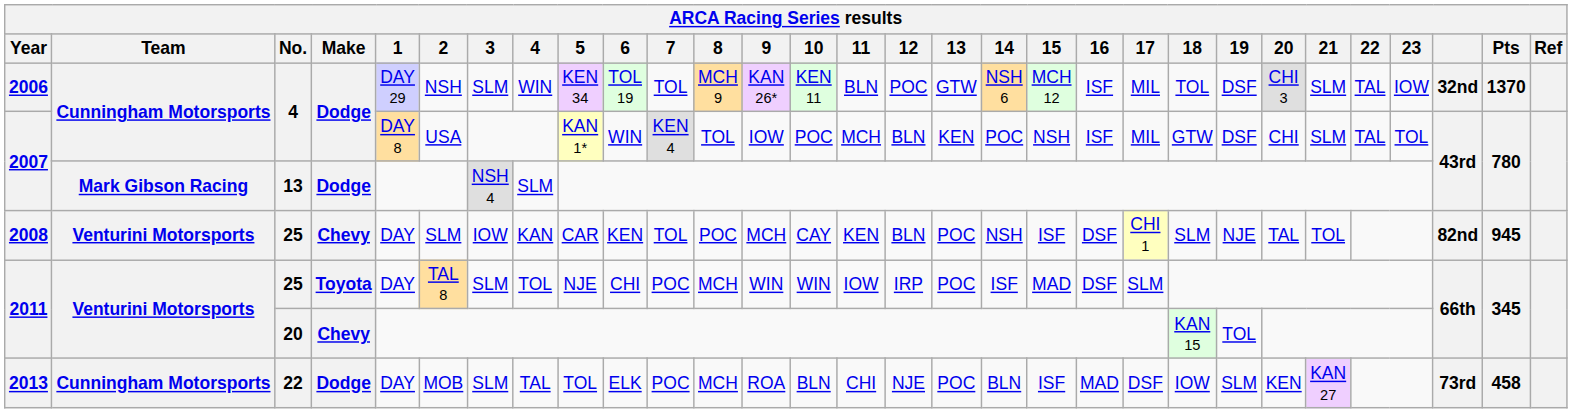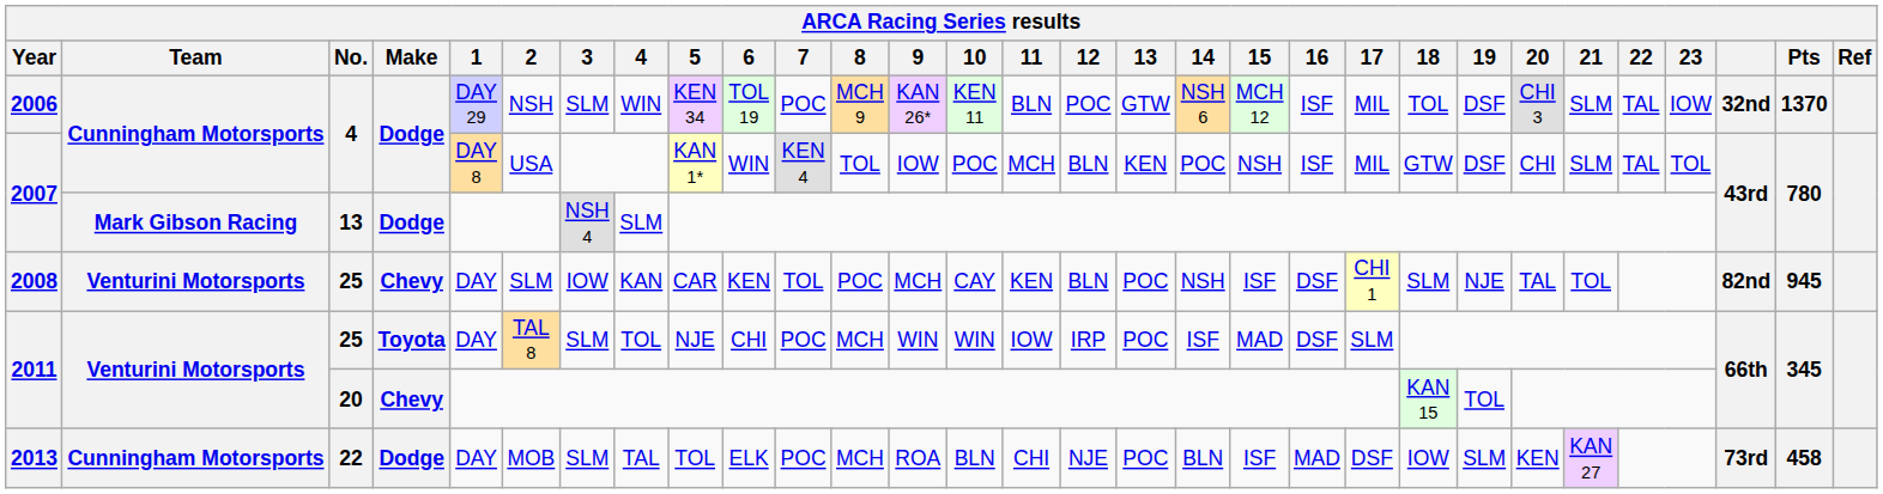2006 | 7: TOL -> POC
